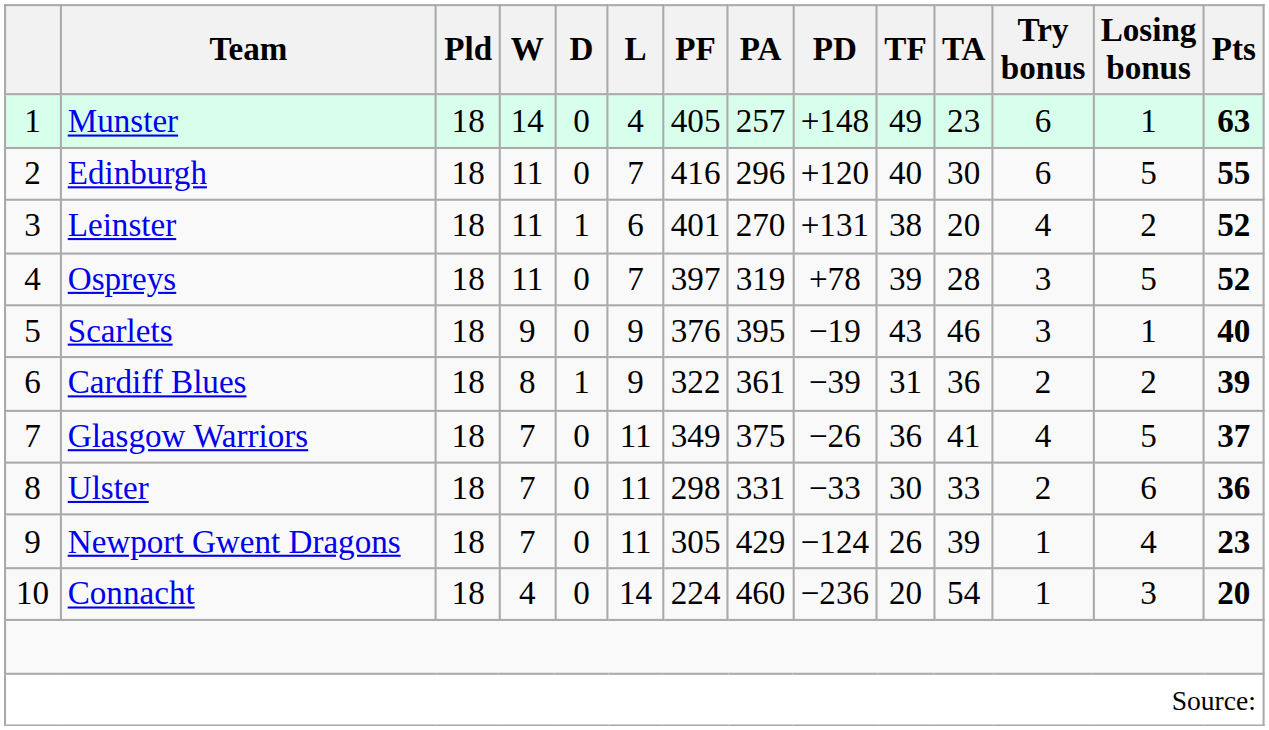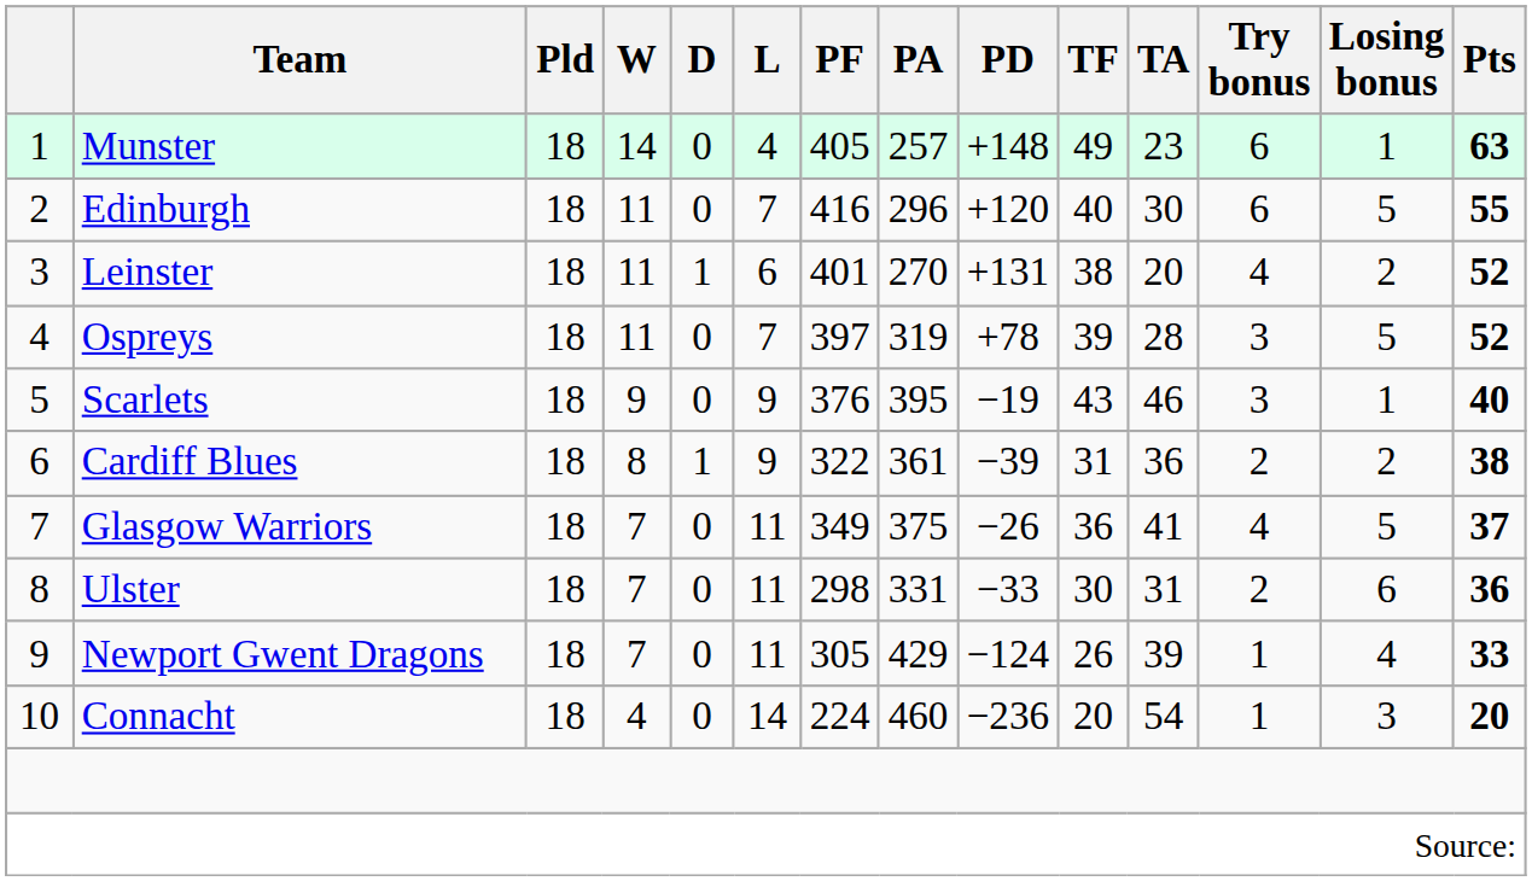Cardiff Blues | Pts: 39 -> 38
Ulster | TA: 33 -> 31
Newport Gwent Dragons | Pts: 23 -> 33
